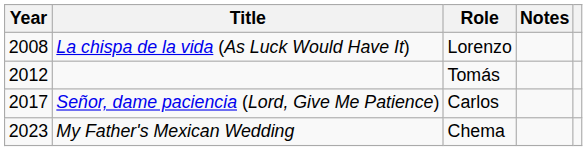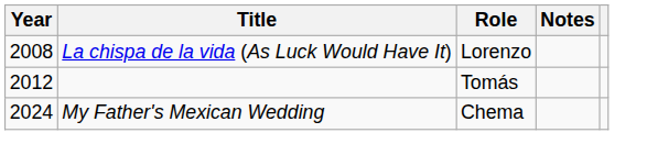- row: 2017 | Señor, dame paciencia (Lord, Give Me Patience) | Carlos
My Father's Mexican Wedding | Year: 2023 -> 2024
